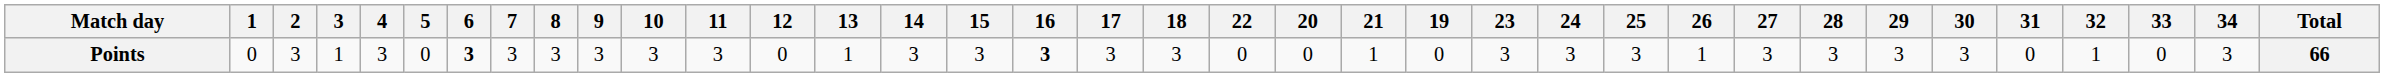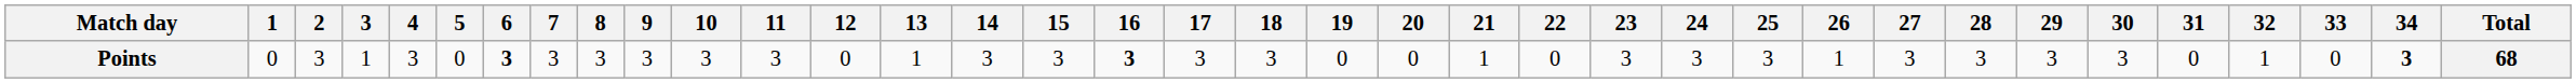columns swapped: 19 <-> 22
Points | 34: normal -> bold
Points | Total: 66 -> 68
